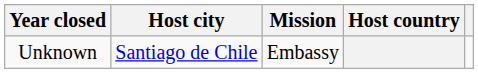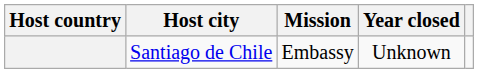columns swapped: Host country <-> Year closed
